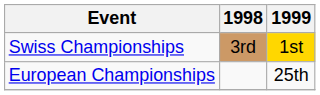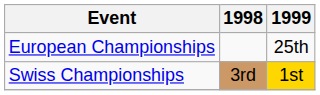rows swapped: European Championships <-> Swiss Championships
